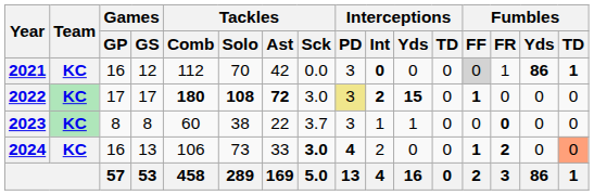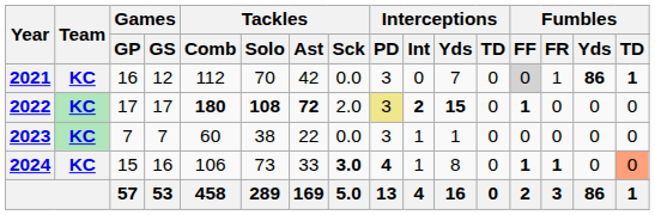2021 | Interceptions / Int: bold -> normal
2021 | Interceptions / Yds: 0 -> 7
2022 | Tackles / Sck: 3.0 -> 2.0
2023 | Games / GP: 8 -> 7
2023 | Games / GS: 8 -> 7
2023 | Tackles / Sck: 3.7 -> 0.0
2023 | Fumbles / FR: bold -> normal
2024 | Games / GP: 16 -> 15
2024 | Games / GS: 13 -> 16
2024 | Interceptions / Int: 2 -> 1
2024 | Interceptions / Yds: 0 -> 8
2024 | Fumbles / FR: 2 -> 1
